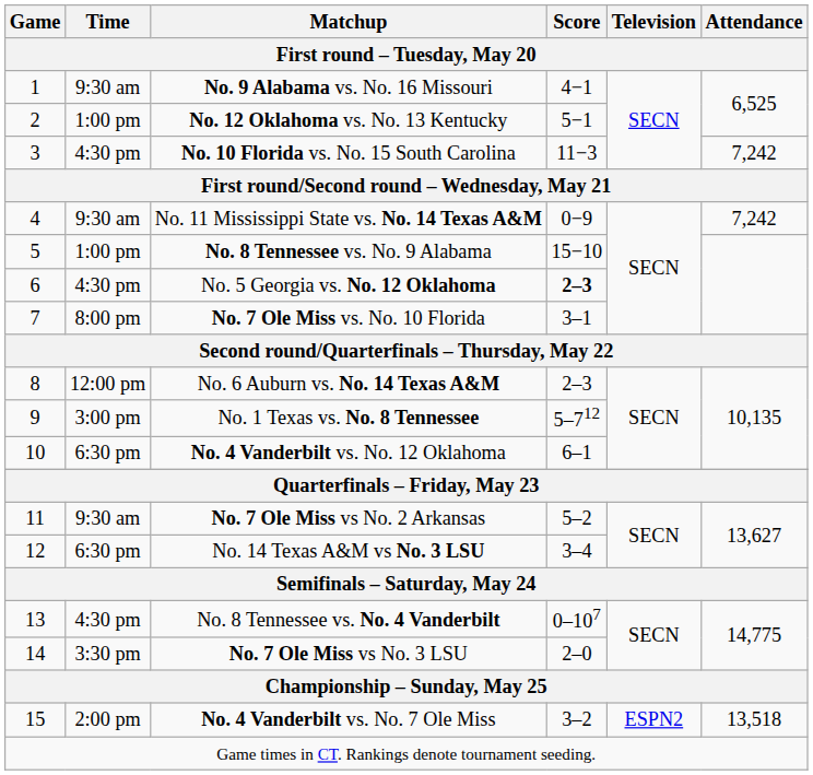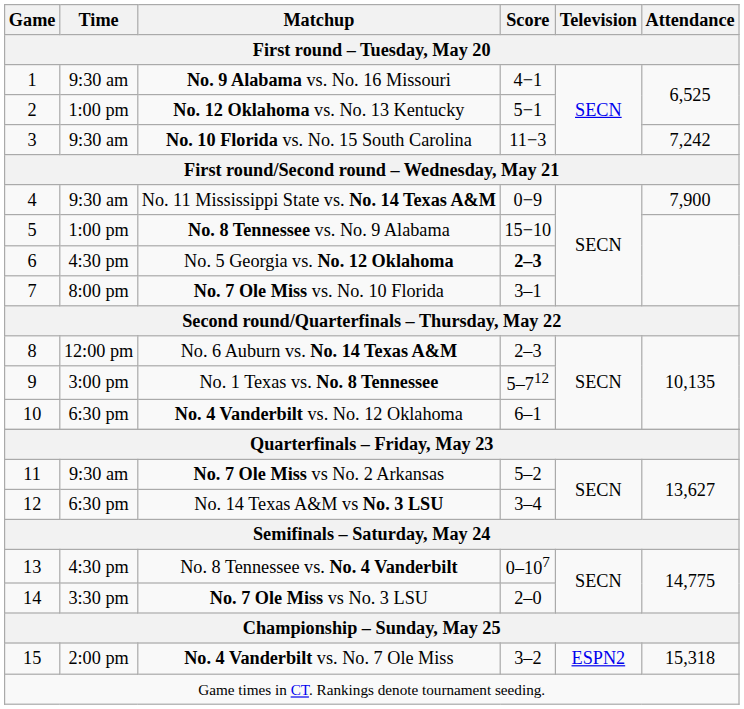No. 10 Florida vs. No. 15 South Carolina | Time: 4:30 pm -> 9:30 am
No. 11 Mississippi State vs. No. 14 Texas A&M | Attendance: 7,242 -> 7,900
No. 4 Vanderbilt vs. No. 7 Ole Miss | Attendance: 13,518 -> 15,318
